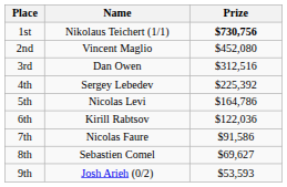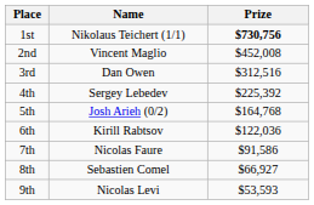2nd | Prize: $452,080 -> $452,008
5th | Name: Nicolas Levi -> Josh Arieh (0/2)
5th | Prize: $164,786 -> $164,768
8th | Prize: $69,627 -> $66,927
9th | Name: Josh Arieh (0/2) -> Nicolas Levi
